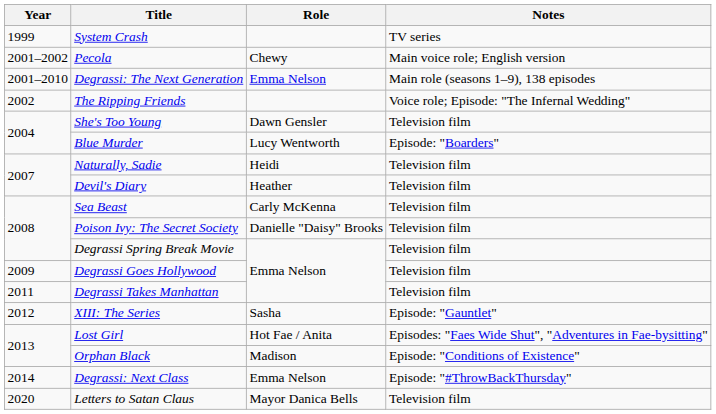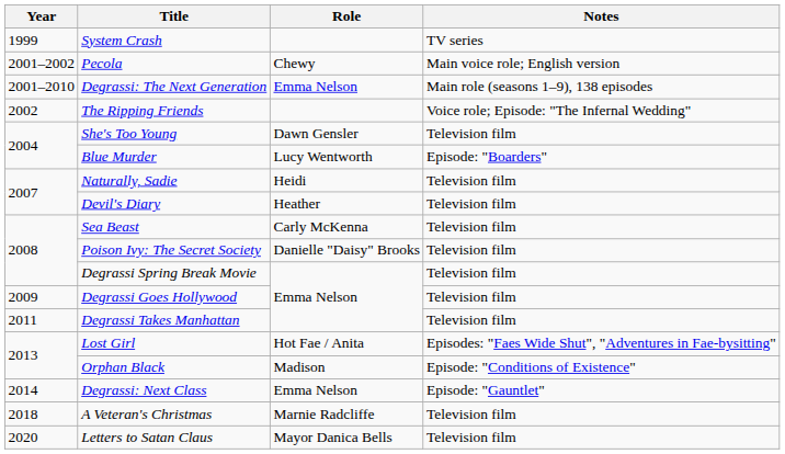- row: 2012 | XIII: The Series | Sasha | Episode: "Gauntlet"
Degrassi: Next Class | Notes: Episode: "#ThrowBackThursday" -> Episode: "Gauntlet"
+ row: 2018 | A Veteran's Christmas | Marnie Radcliffe | Television film
